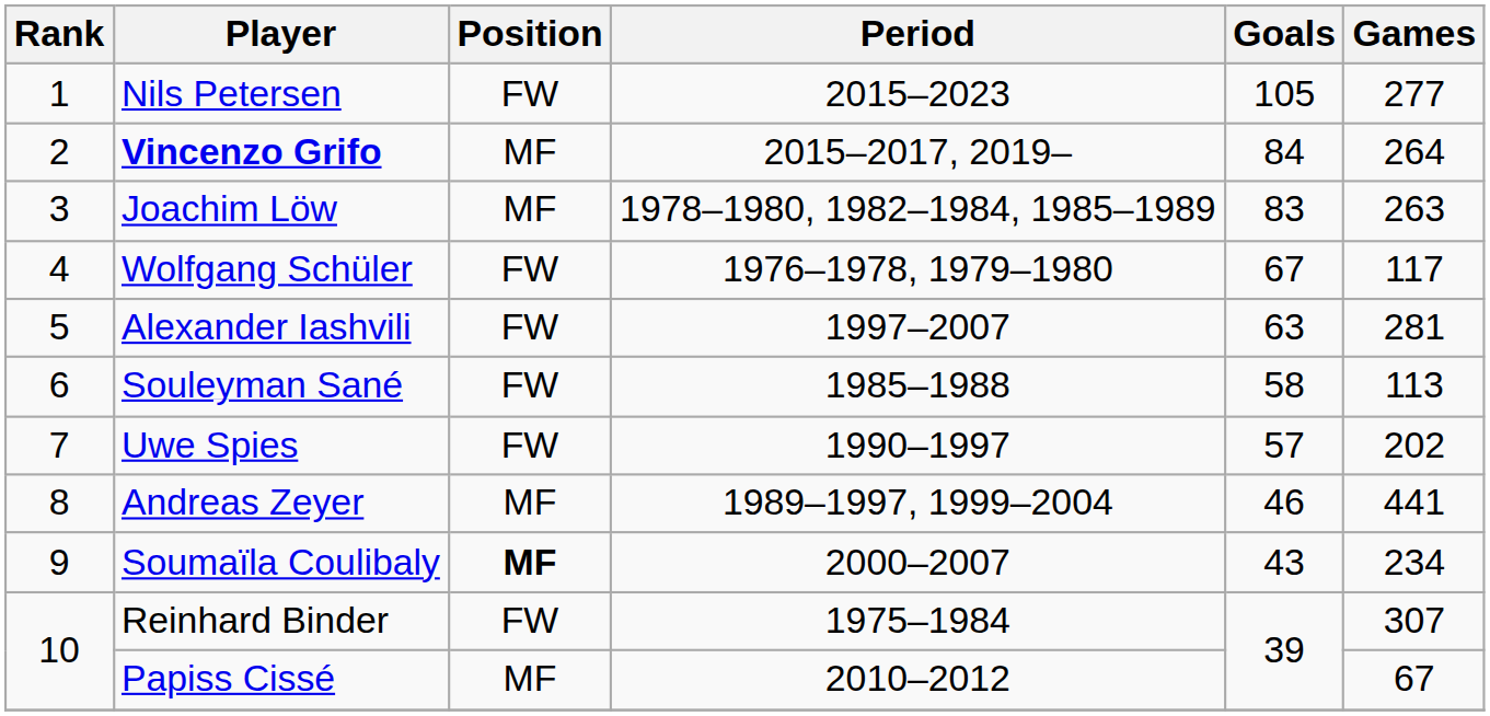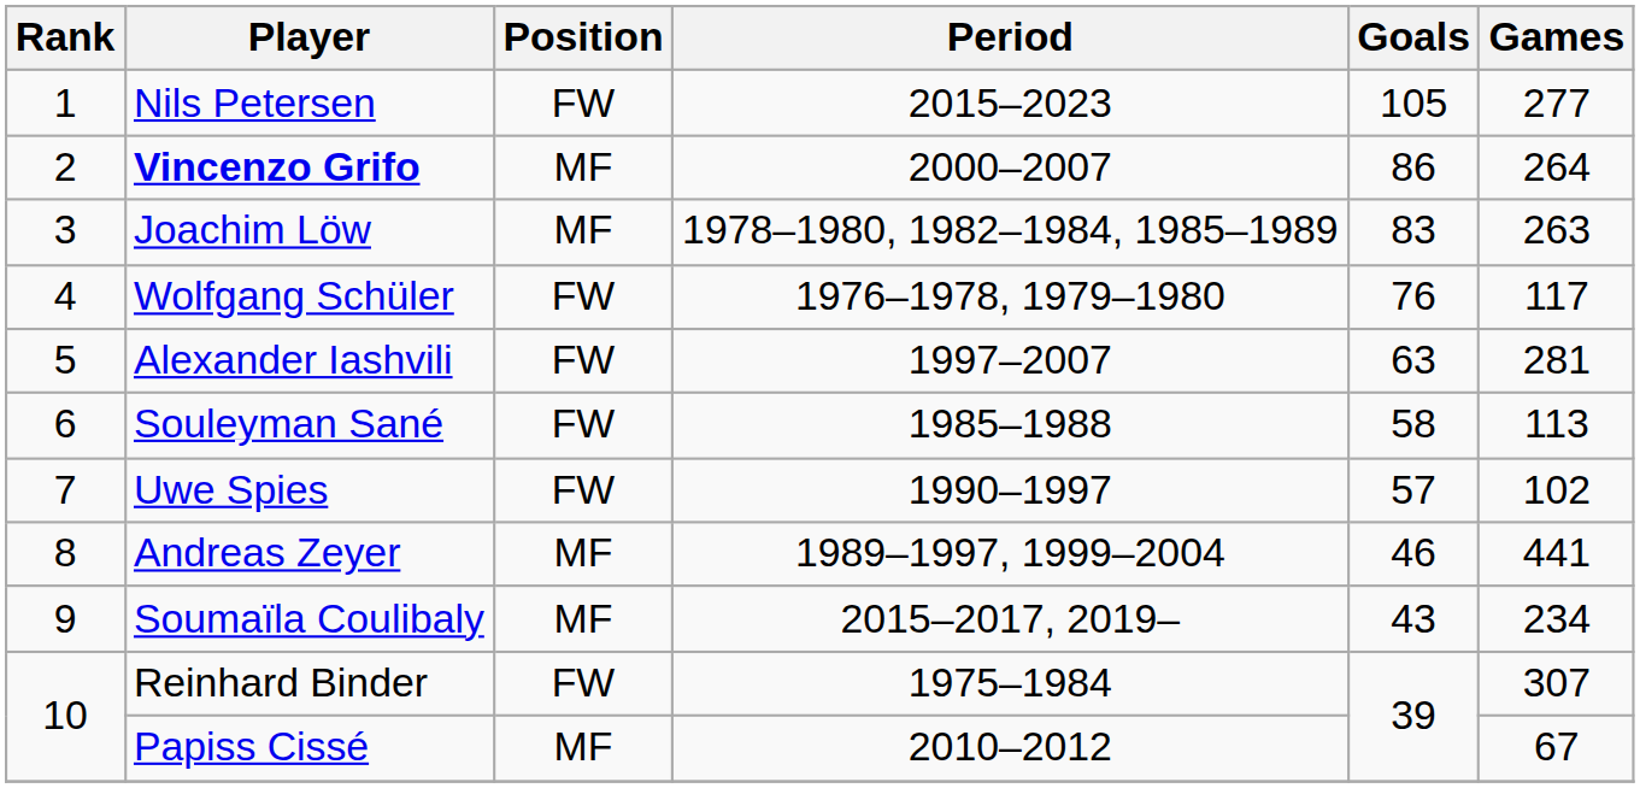Vincenzo Grifo | Period: 2015–2017, 2019– -> 2000–2007
Vincenzo Grifo | Goals: 84 -> 86
Wolfgang Schüler | Goals: 67 -> 76
Uwe Spies | Games: 202 -> 102
Soumaïla Coulibaly | Position: bold -> normal
Soumaïla Coulibaly | Period: 2000–2007 -> 2015–2017, 2019–
